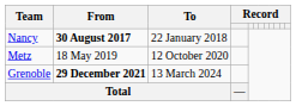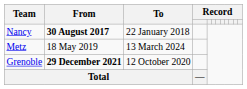Metz | To: 12 October 2020 -> 13 March 2024
Grenoble | To: 13 March 2024 -> 12 October 2020
